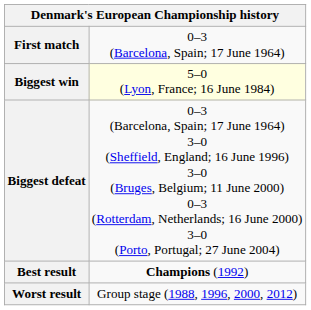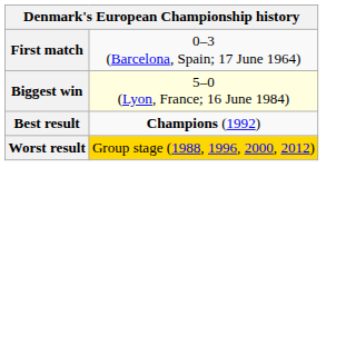- row: Biggest defeat | 0–3 (Barcelona, Spain; 17 June 1964) 3–0 (Sheffield, England; 16 June 1996) 3–0 (Bruges, Belgium; 11 June 2000) 0–3 (Rotterdam, Netherlands; 16 June 2000) 3–0 (Porto, Portugal; 27 June 2004)
Worst result | column 2: no background -> gold background
